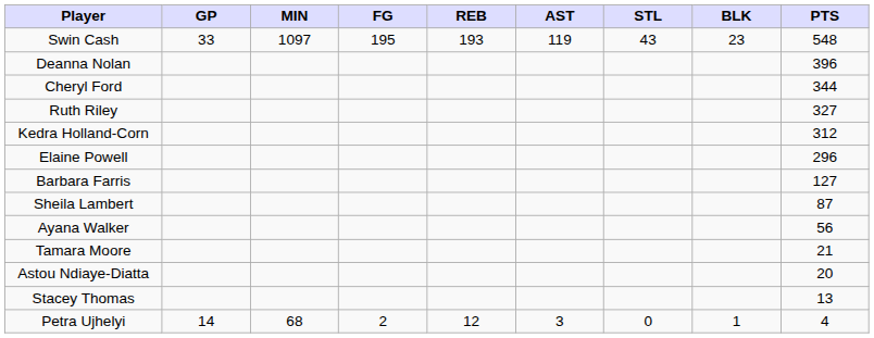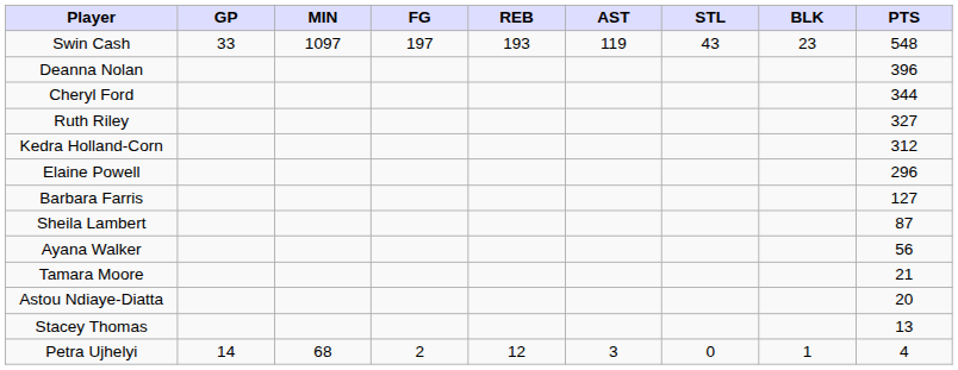Swin Cash | FG: 195 -> 197
